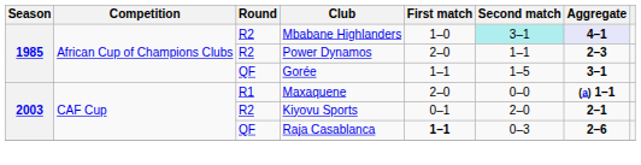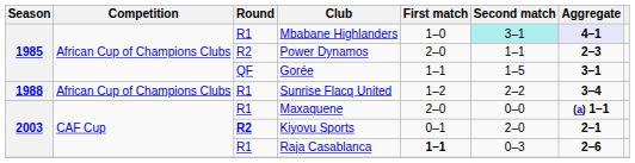Mbabane Highlanders | Round: R2 -> R1
+ row: 1988 | African Cup of Champions Clubs | R1 | Sunrise Flacq United | 1–2 | 2–2 | 3–4
Kiyovu Sports | Round: normal -> bold
Raja Casablanca | Round: QF -> R1
